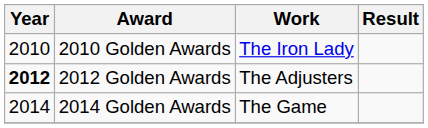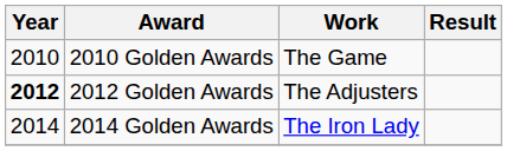2010 Golden Awards | Work: The Iron Lady -> The Game
2014 Golden Awards | Work: The Game -> The Iron Lady
